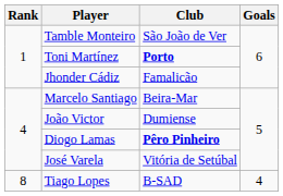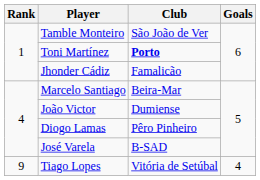Diogo Lamas | Club: bold -> normal
José Varela | Club: Vitória de Setúbal -> B-SAD
Tiago Lopes | Rank: 8 -> 9
Tiago Lopes | Club: B-SAD -> Vitória de Setúbal
